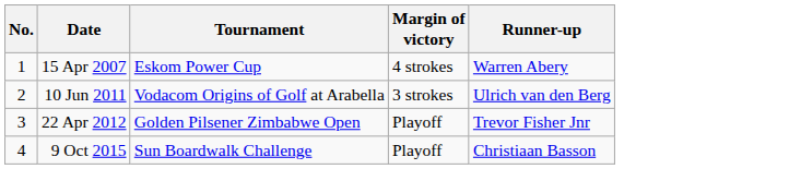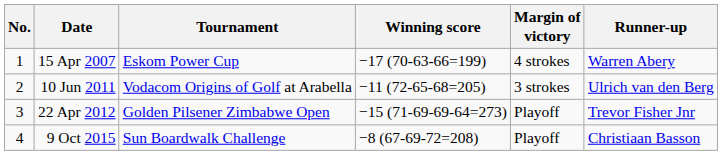+ column: Winning score | −17 (70-63-66=199) | −11 (72-65-68=205) | −15 (71-69-69-64=273) | −8 (67-69-72=208)
